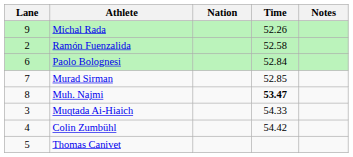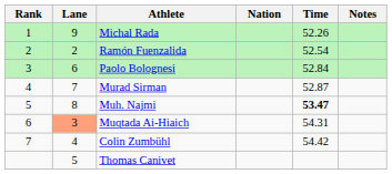+ column: Rank | 1 | 2 | 3 | 4 | 5 | 6 | 7
Ramón Fuenzalida | Time: 52.58 -> 52.54
Murad Sirman | Time: 52.85 -> 52.87
Muqtada Ai-Hiaich | Lane: no background -> lightsalmon background
Muqtada Ai-Hiaich | Time: 54.33 -> 54.31
